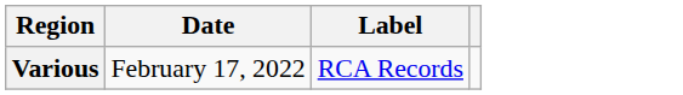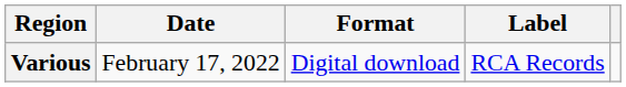+ column: Format | Digital download
